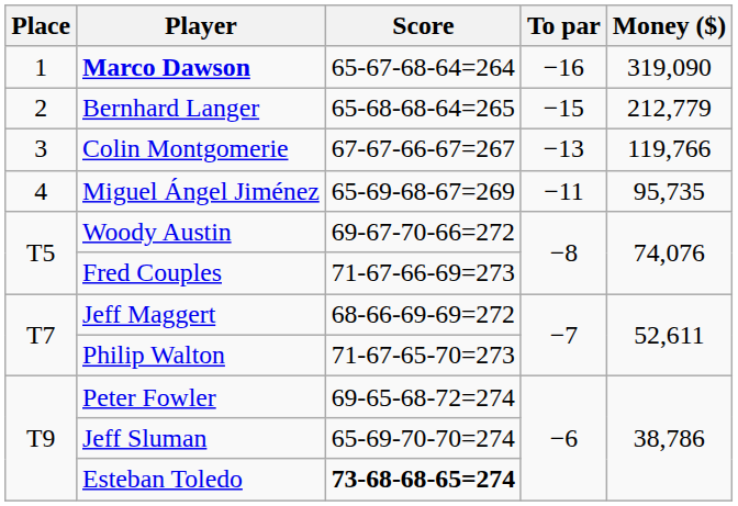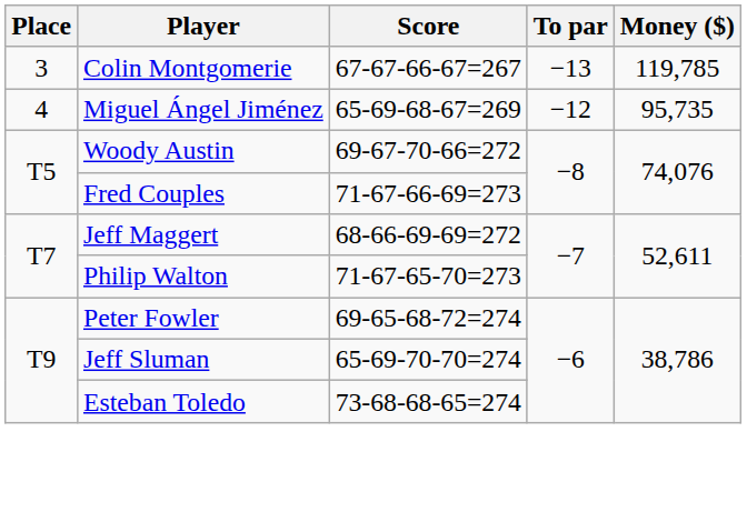- row: 1 | Marco Dawson | 65-67-68-64=264 | −16 | 319,090
- row: 2 | Bernhard Langer | 65-68-68-64=265 | −15 | 212,779
Colin Montgomerie | Money ($): 119,766 -> 119,785
Miguel Ángel Jiménez | To par: −11 -> −12
Esteban Toledo | Score: bold -> normal
